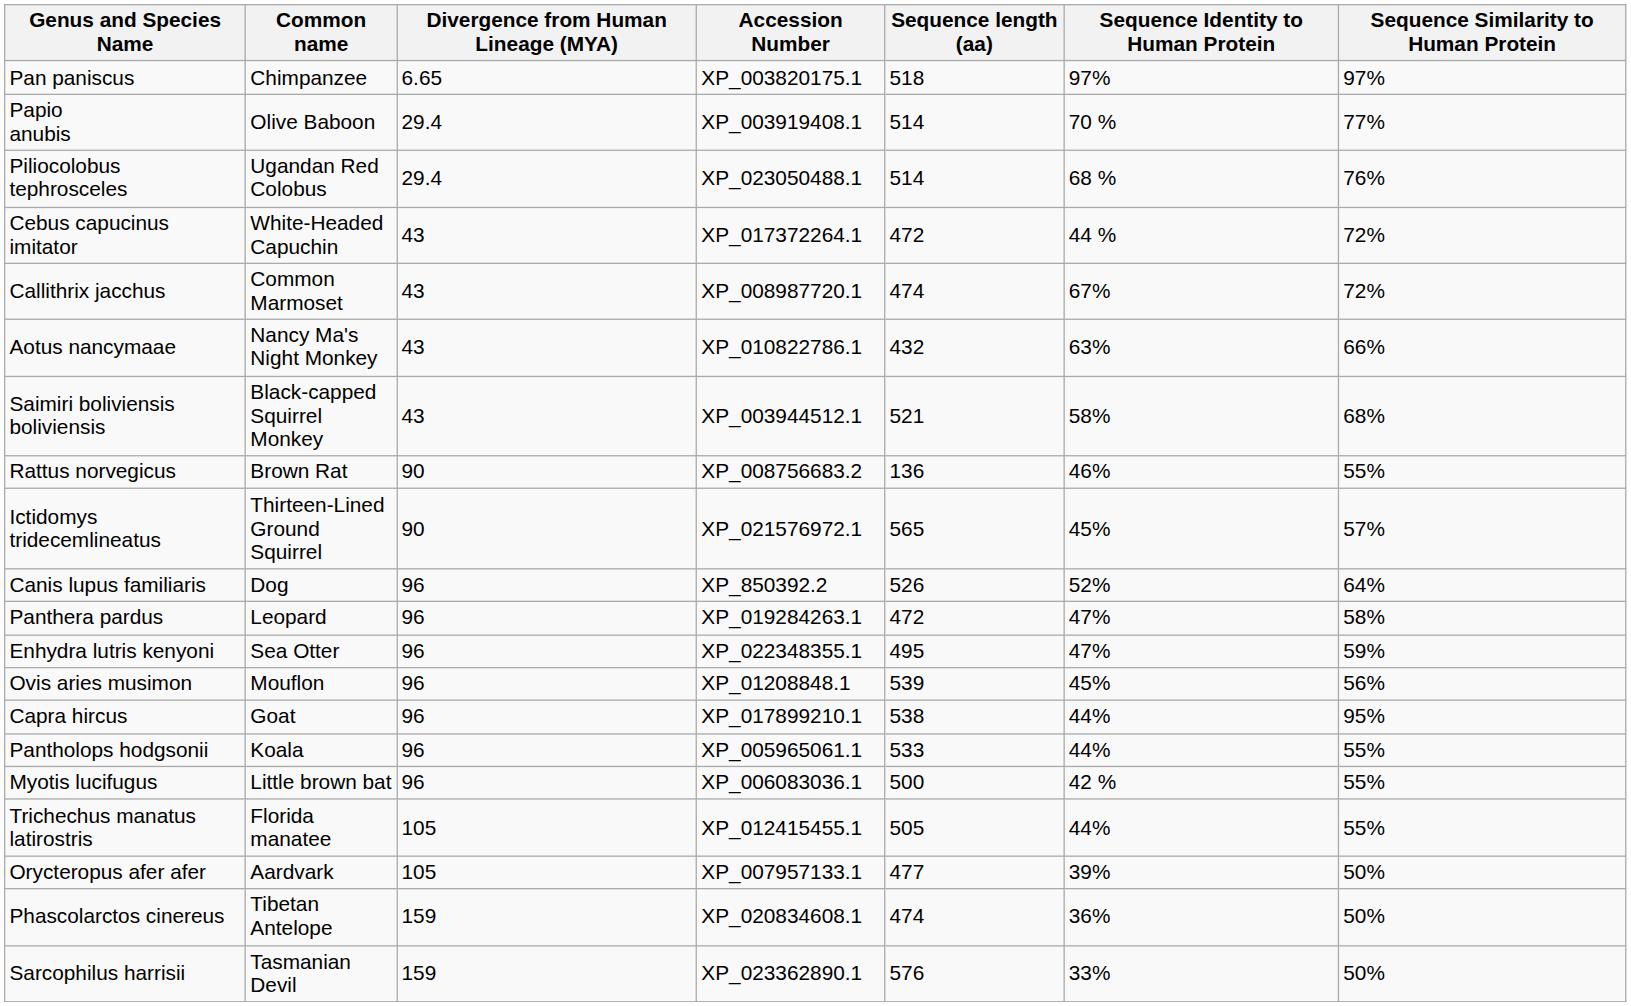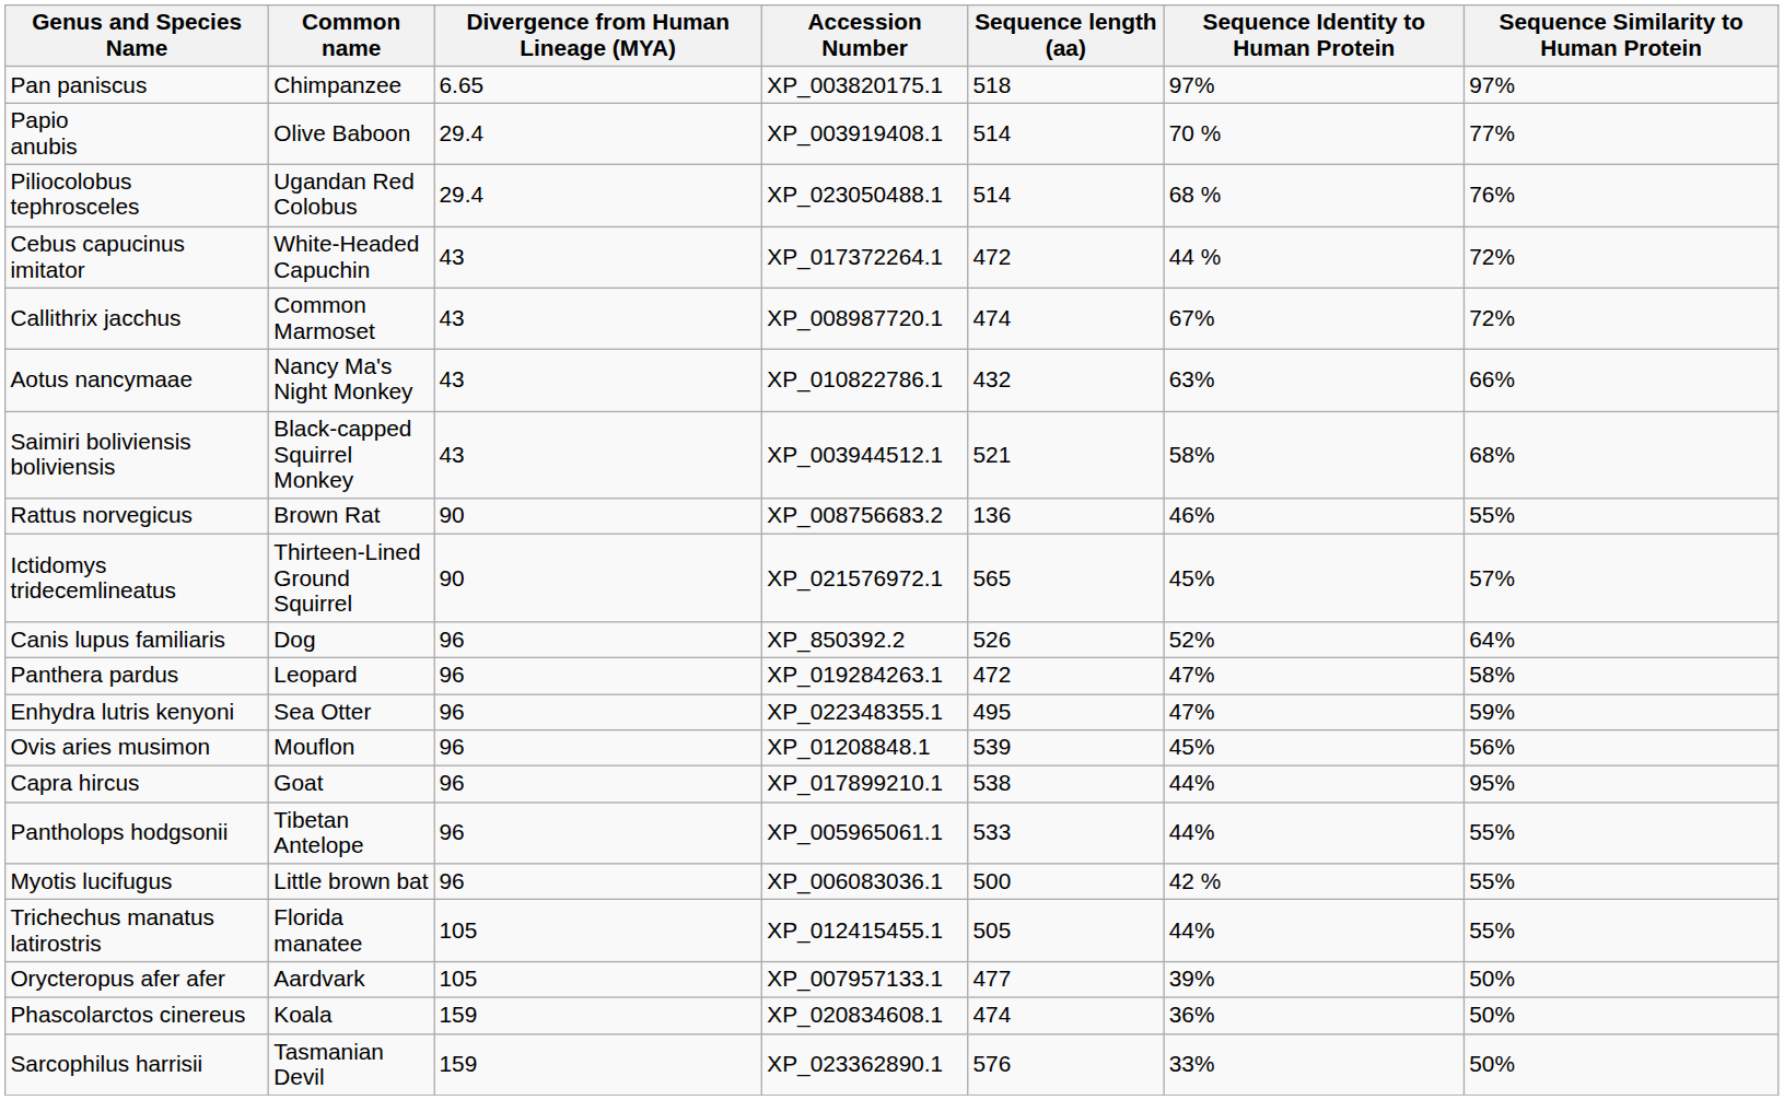Pantholops hodgsonii | Common name: Koala -> Tibetan Antelope
Phascolarctos cinereus | Common name: Tibetan Antelope -> Koala
